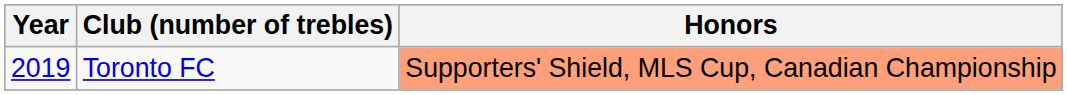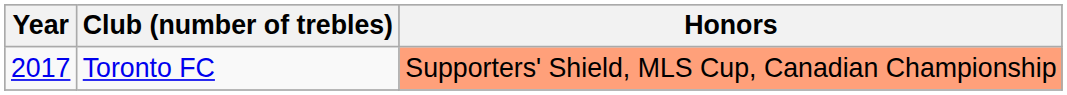Toronto FC | Year: 2019 -> 2017
